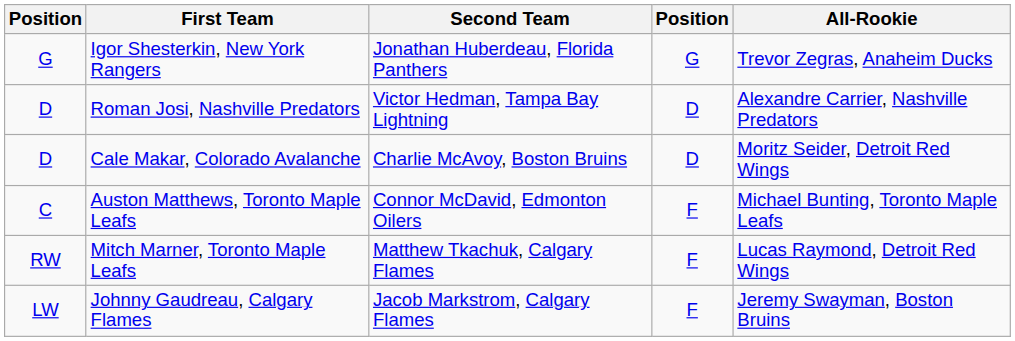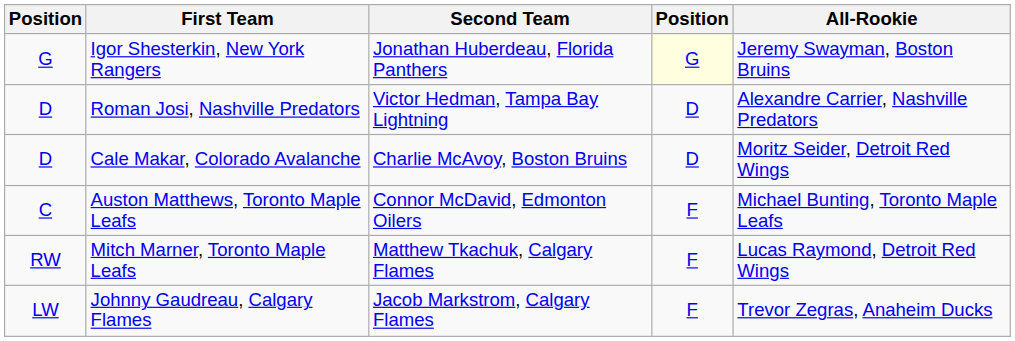Igor Shesterkin, New York Rangers | column 4: no background -> lightyellow background
Igor Shesterkin, New York Rangers | All-Rookie: Trevor Zegras, Anaheim Ducks -> Jeremy Swayman, Boston Bruins
Johnny Gaudreau, Calgary Flames | All-Rookie: Jeremy Swayman, Boston Bruins -> Trevor Zegras, Anaheim Ducks
